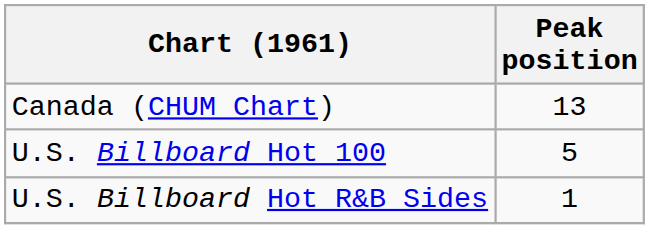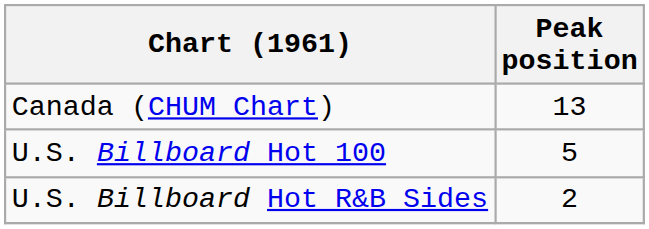U.S. Billboard Hot R&B Sides | Peak position: 1 -> 2
